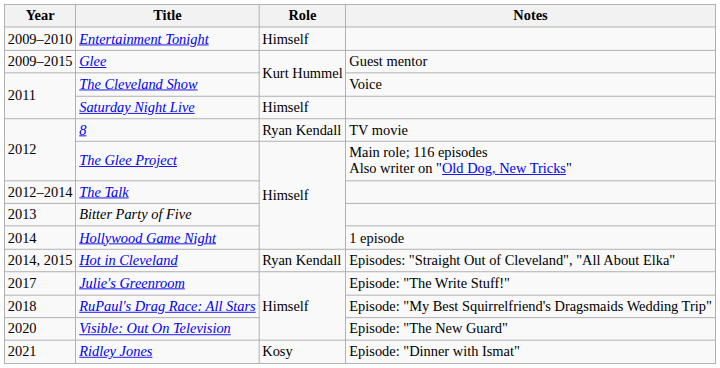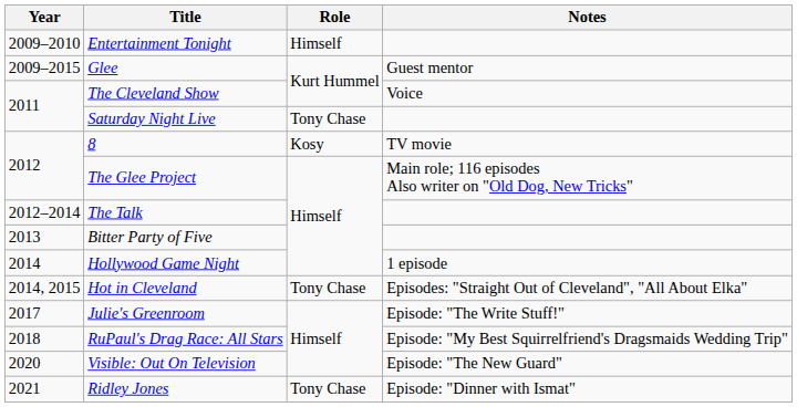Saturday Night Live | Role: Himself -> Tony Chase
8 | Role: Ryan Kendall -> Kosy
Hot in Cleveland | Role: Ryan Kendall -> Tony Chase
Ridley Jones | Role: Kosy -> Tony Chase
